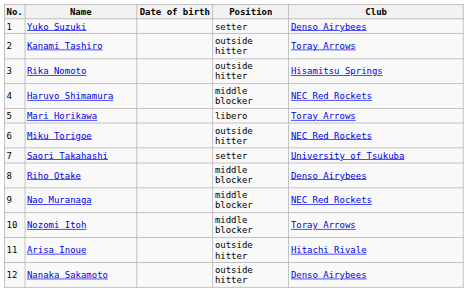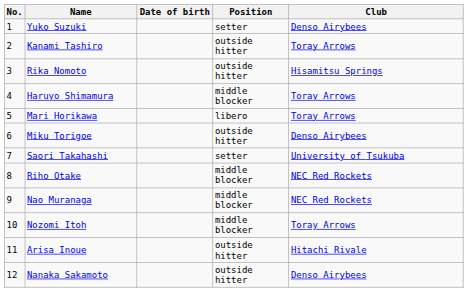Haruyo Shimamura | Club: NEC Red Rockets -> Toray Arrows
Miku Torigoe | Club: NEC Red Rockets -> Denso Airybees
Riho Otake | Club: Denso Airybees -> NEC Red Rockets
